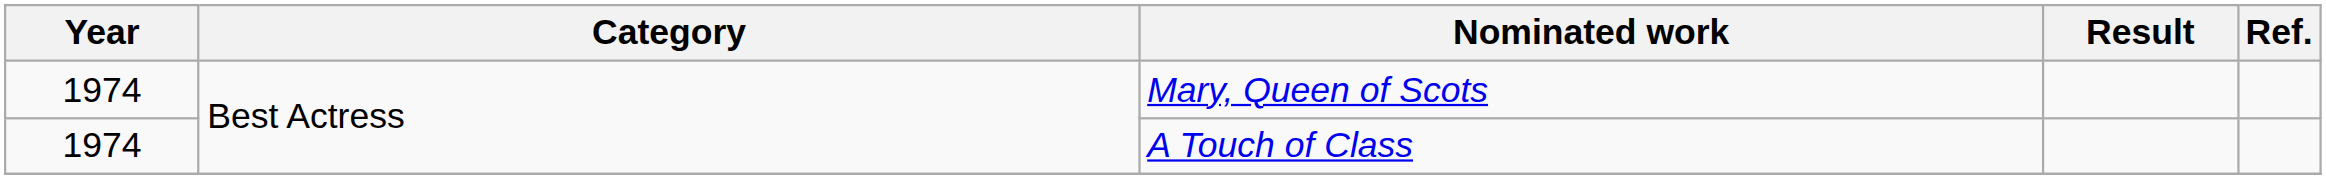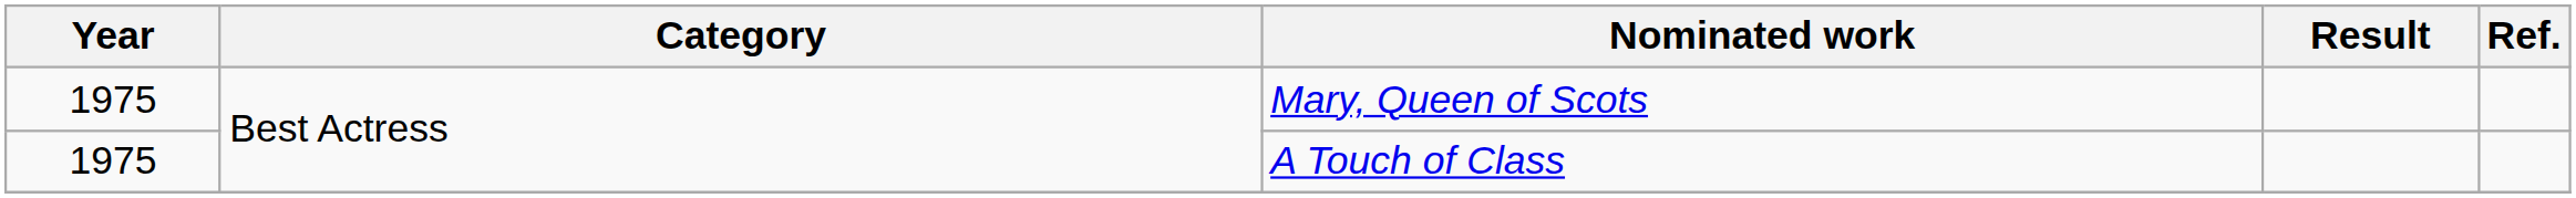Mary, Queen of Scots | Year: 1974 -> 1975
A Touch of Class | Year: 1974 -> 1975
